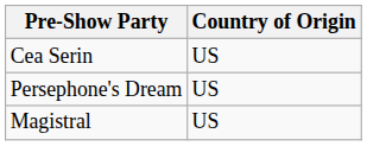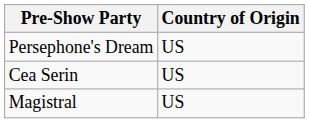rows swapped: Cea Serin <-> Persephone's Dream
